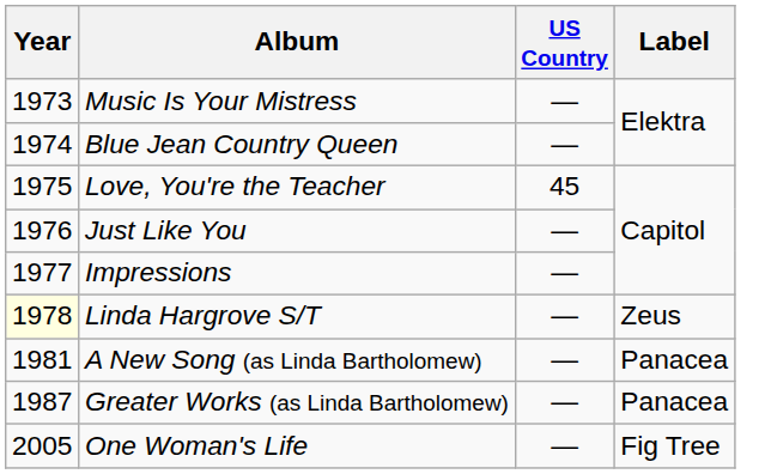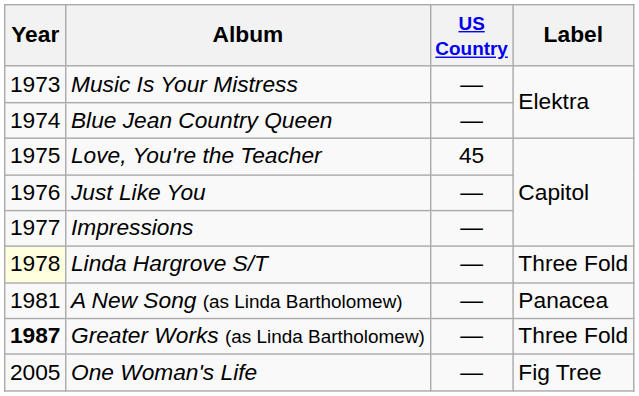Linda Hargrove S/T | Label: Zeus -> Three Fold
Greater Works (as Linda Bartholomew) | Year: normal -> bold
Greater Works (as Linda Bartholomew) | Label: Panacea -> Three Fold
